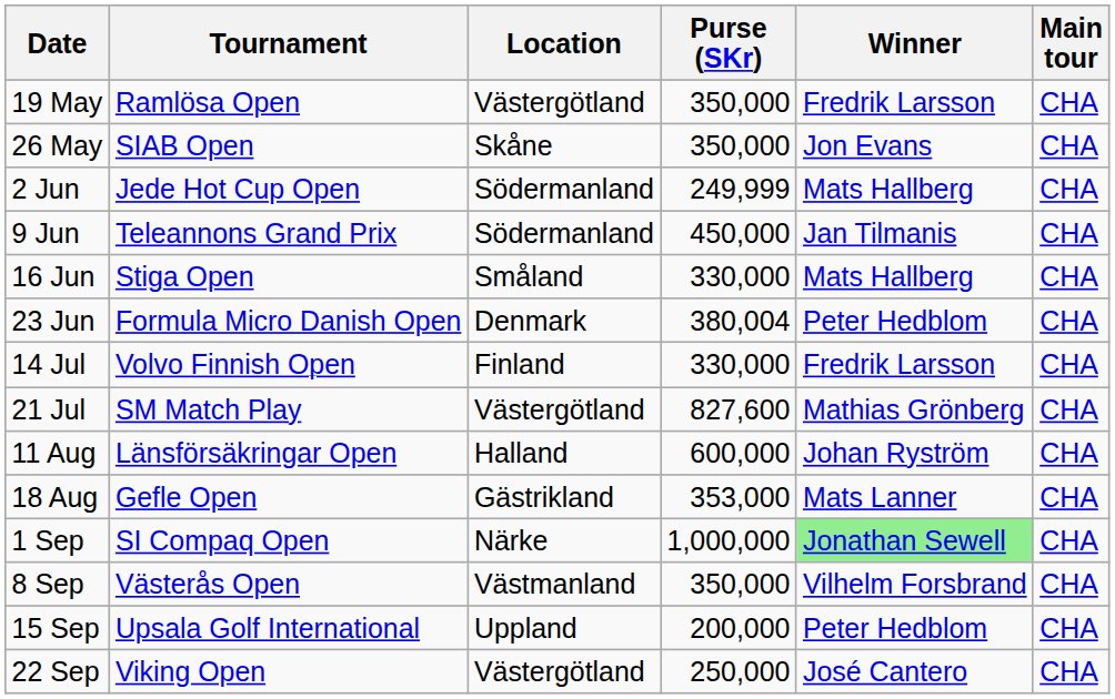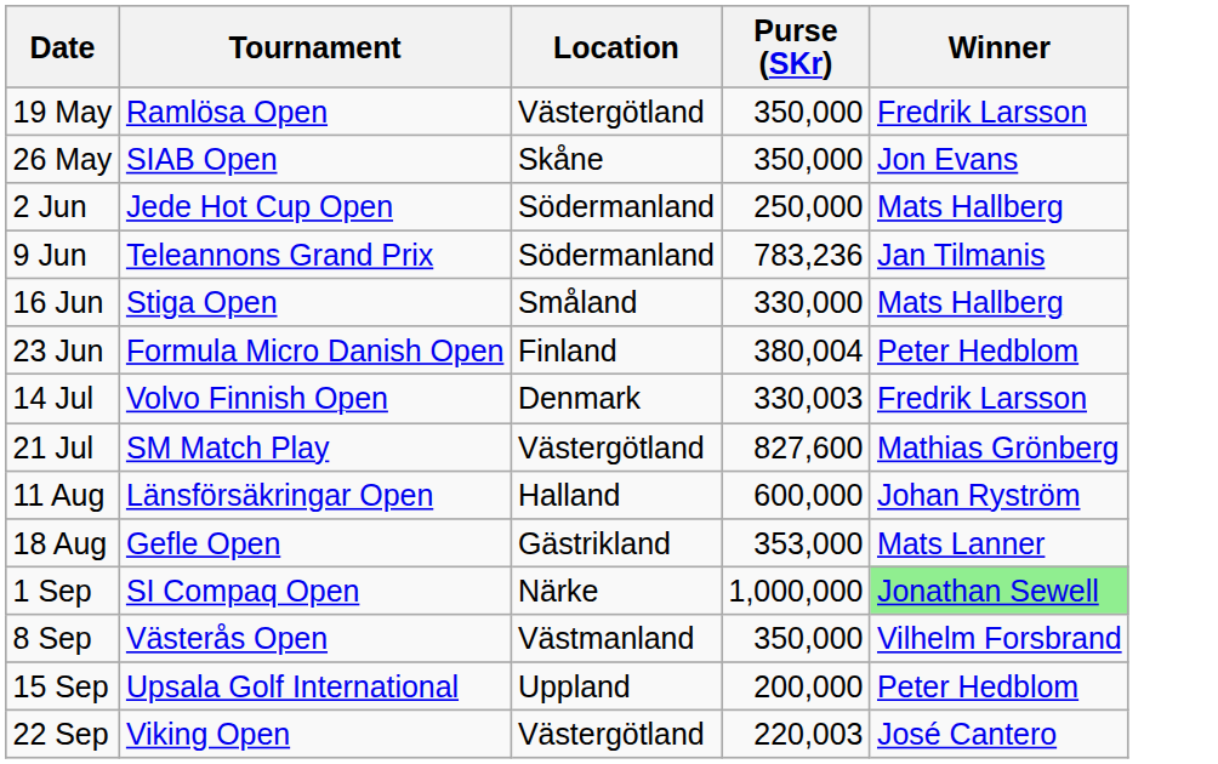- column: Main tour | CHA | CHA | CHA | CHA | CHA | CHA | CHA | CHA | CHA | CHA | CHA | CHA | CHA | CHA
2 Jun | Purse (SKr): 249,999 -> 250,000
9 Jun | Purse (SKr): 450,000 -> 783,236
23 Jun | Location: Denmark -> Finland
14 Jul | Location: Finland -> Denmark
14 Jul | Purse (SKr): 330,000 -> 330,003
22 Sep | Purse (SKr): 250,000 -> 220,003
